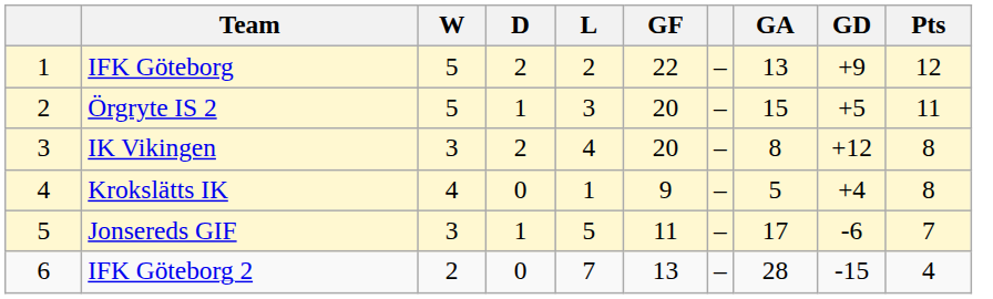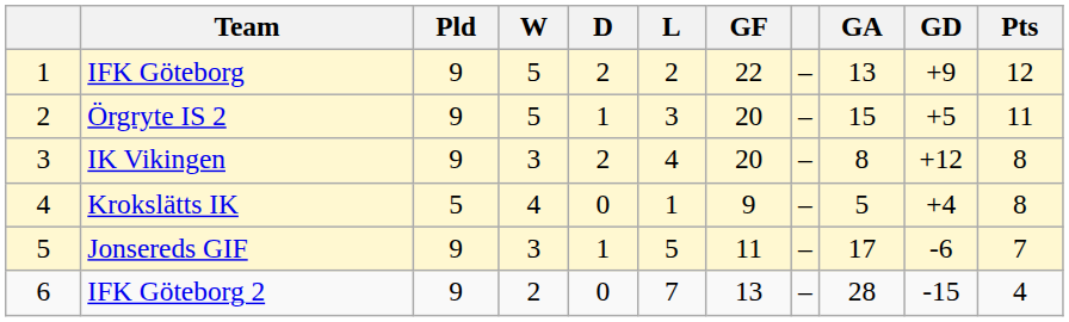+ column: Pld | 9 | 9 | 9 | 5 | 9 | 9
